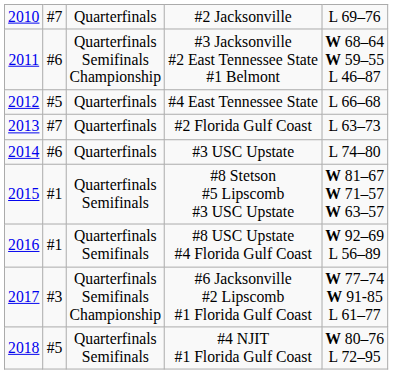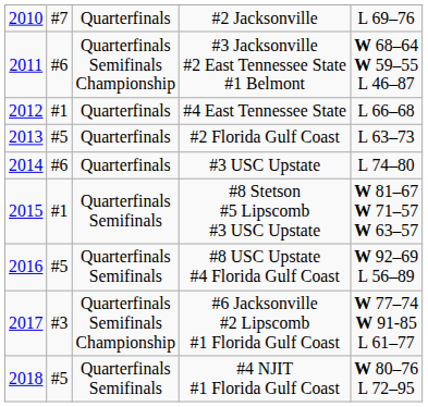#4 East Tennessee State | column 2: #5 -> #1
#2 Florida Gulf Coast | column 2: #7 -> #5
#8 USC Upstate #4 Florida Gulf Coast | column 2: #1 -> #5
